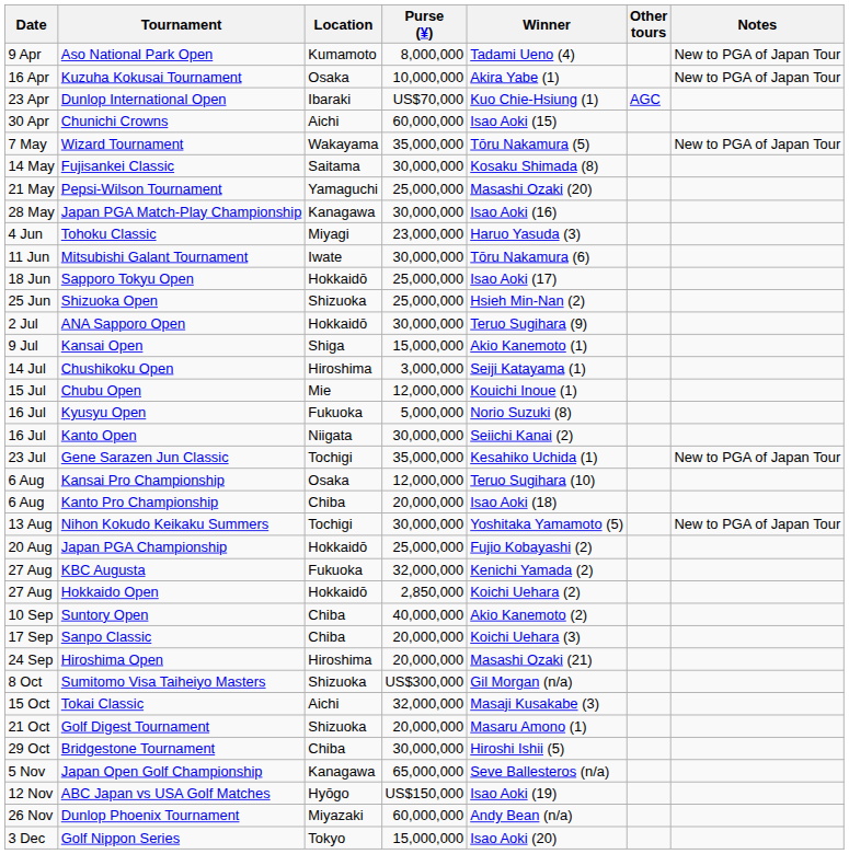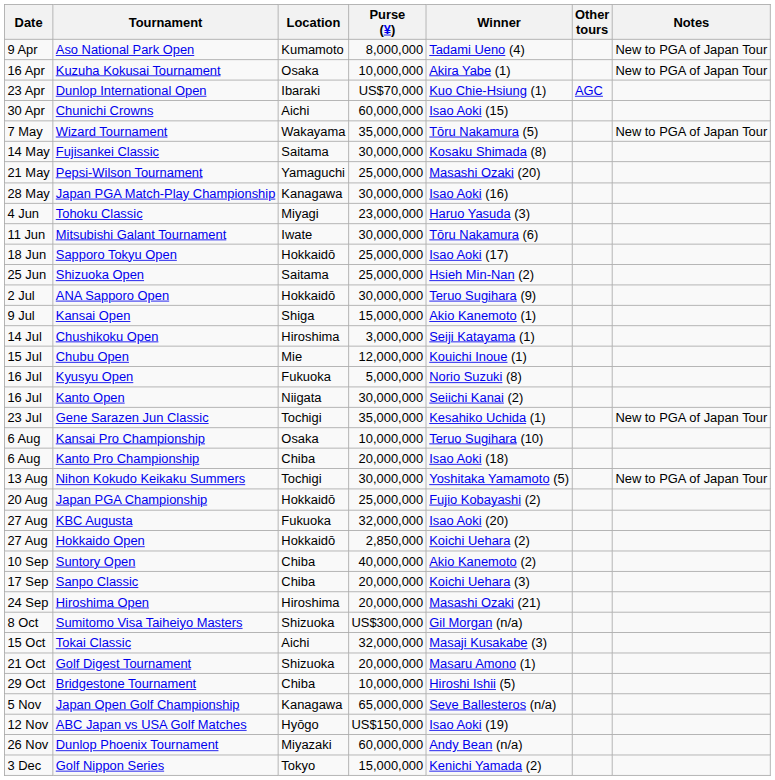Shizuoka Open | Location: Shizuoka -> Saitama
Kansai Pro Championship | Purse (¥): 12,000,000 -> 10,000,000
KBC Augusta | Winner: Kenichi Yamada (2) -> Isao Aoki (20)
Bridgestone Tournament | Purse (¥): 30,000,000 -> 10,000,000
Golf Nippon Series | Winner: Isao Aoki (20) -> Kenichi Yamada (2)
